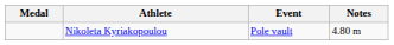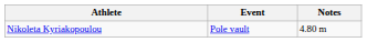- column: Medal
